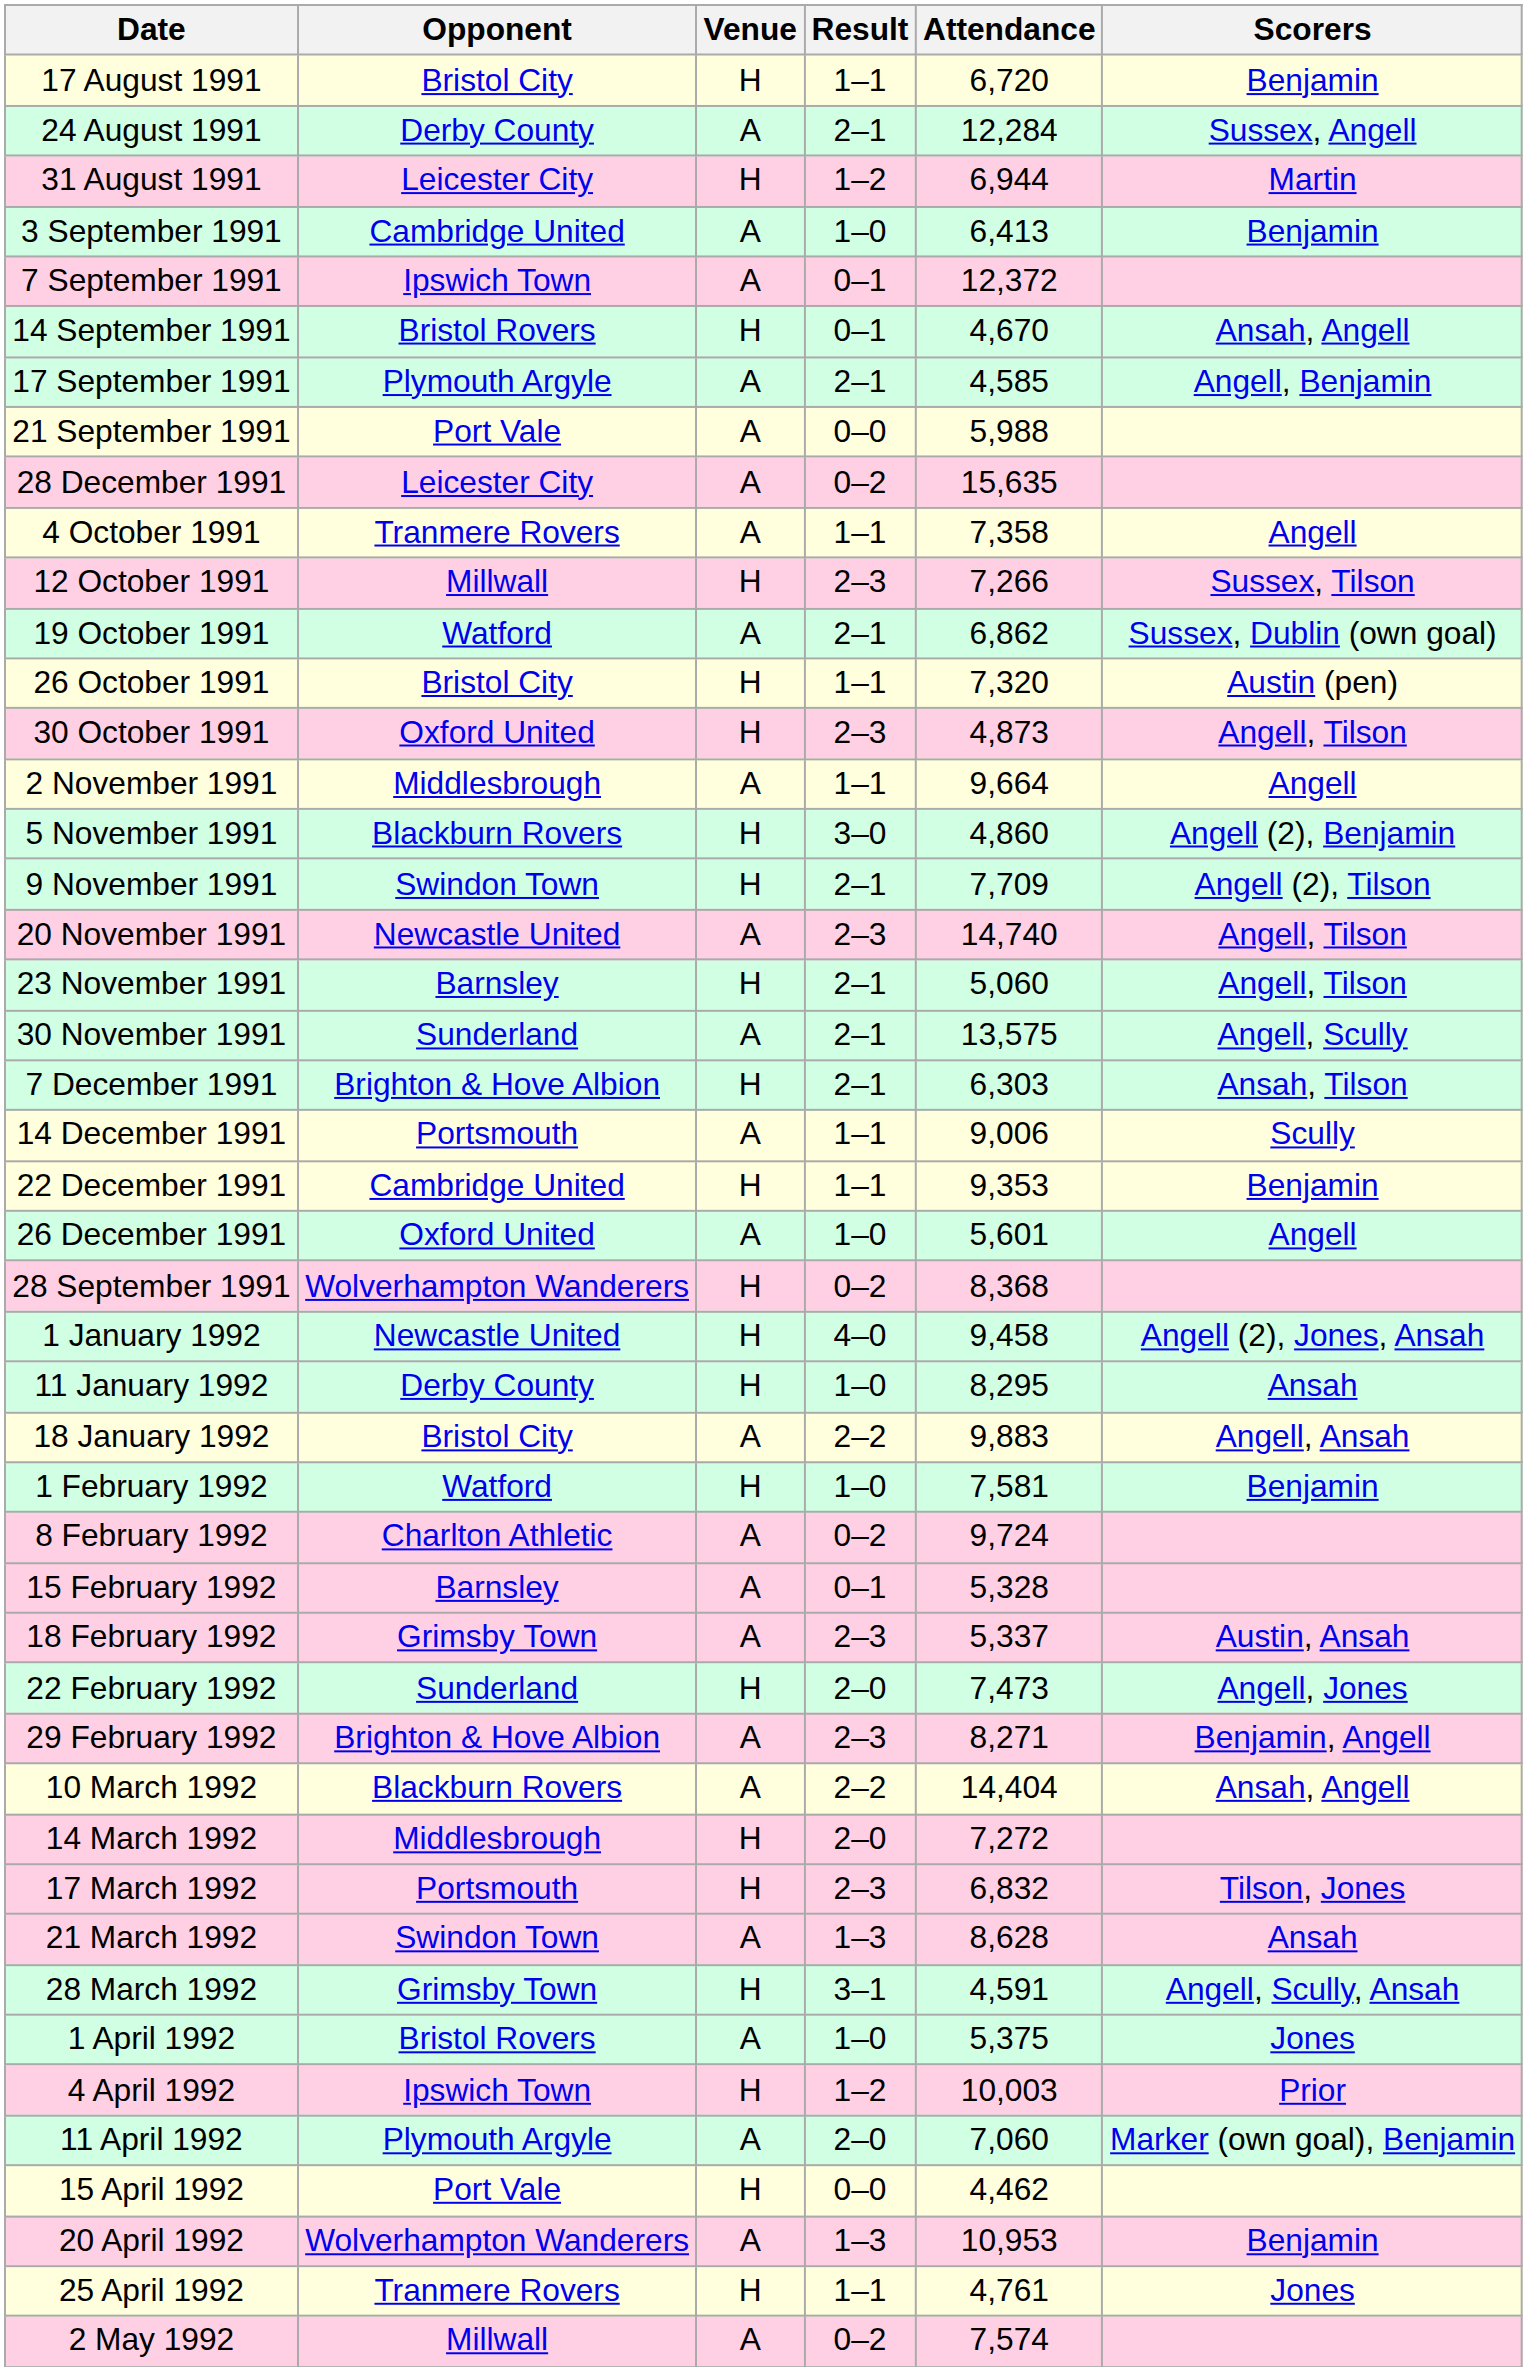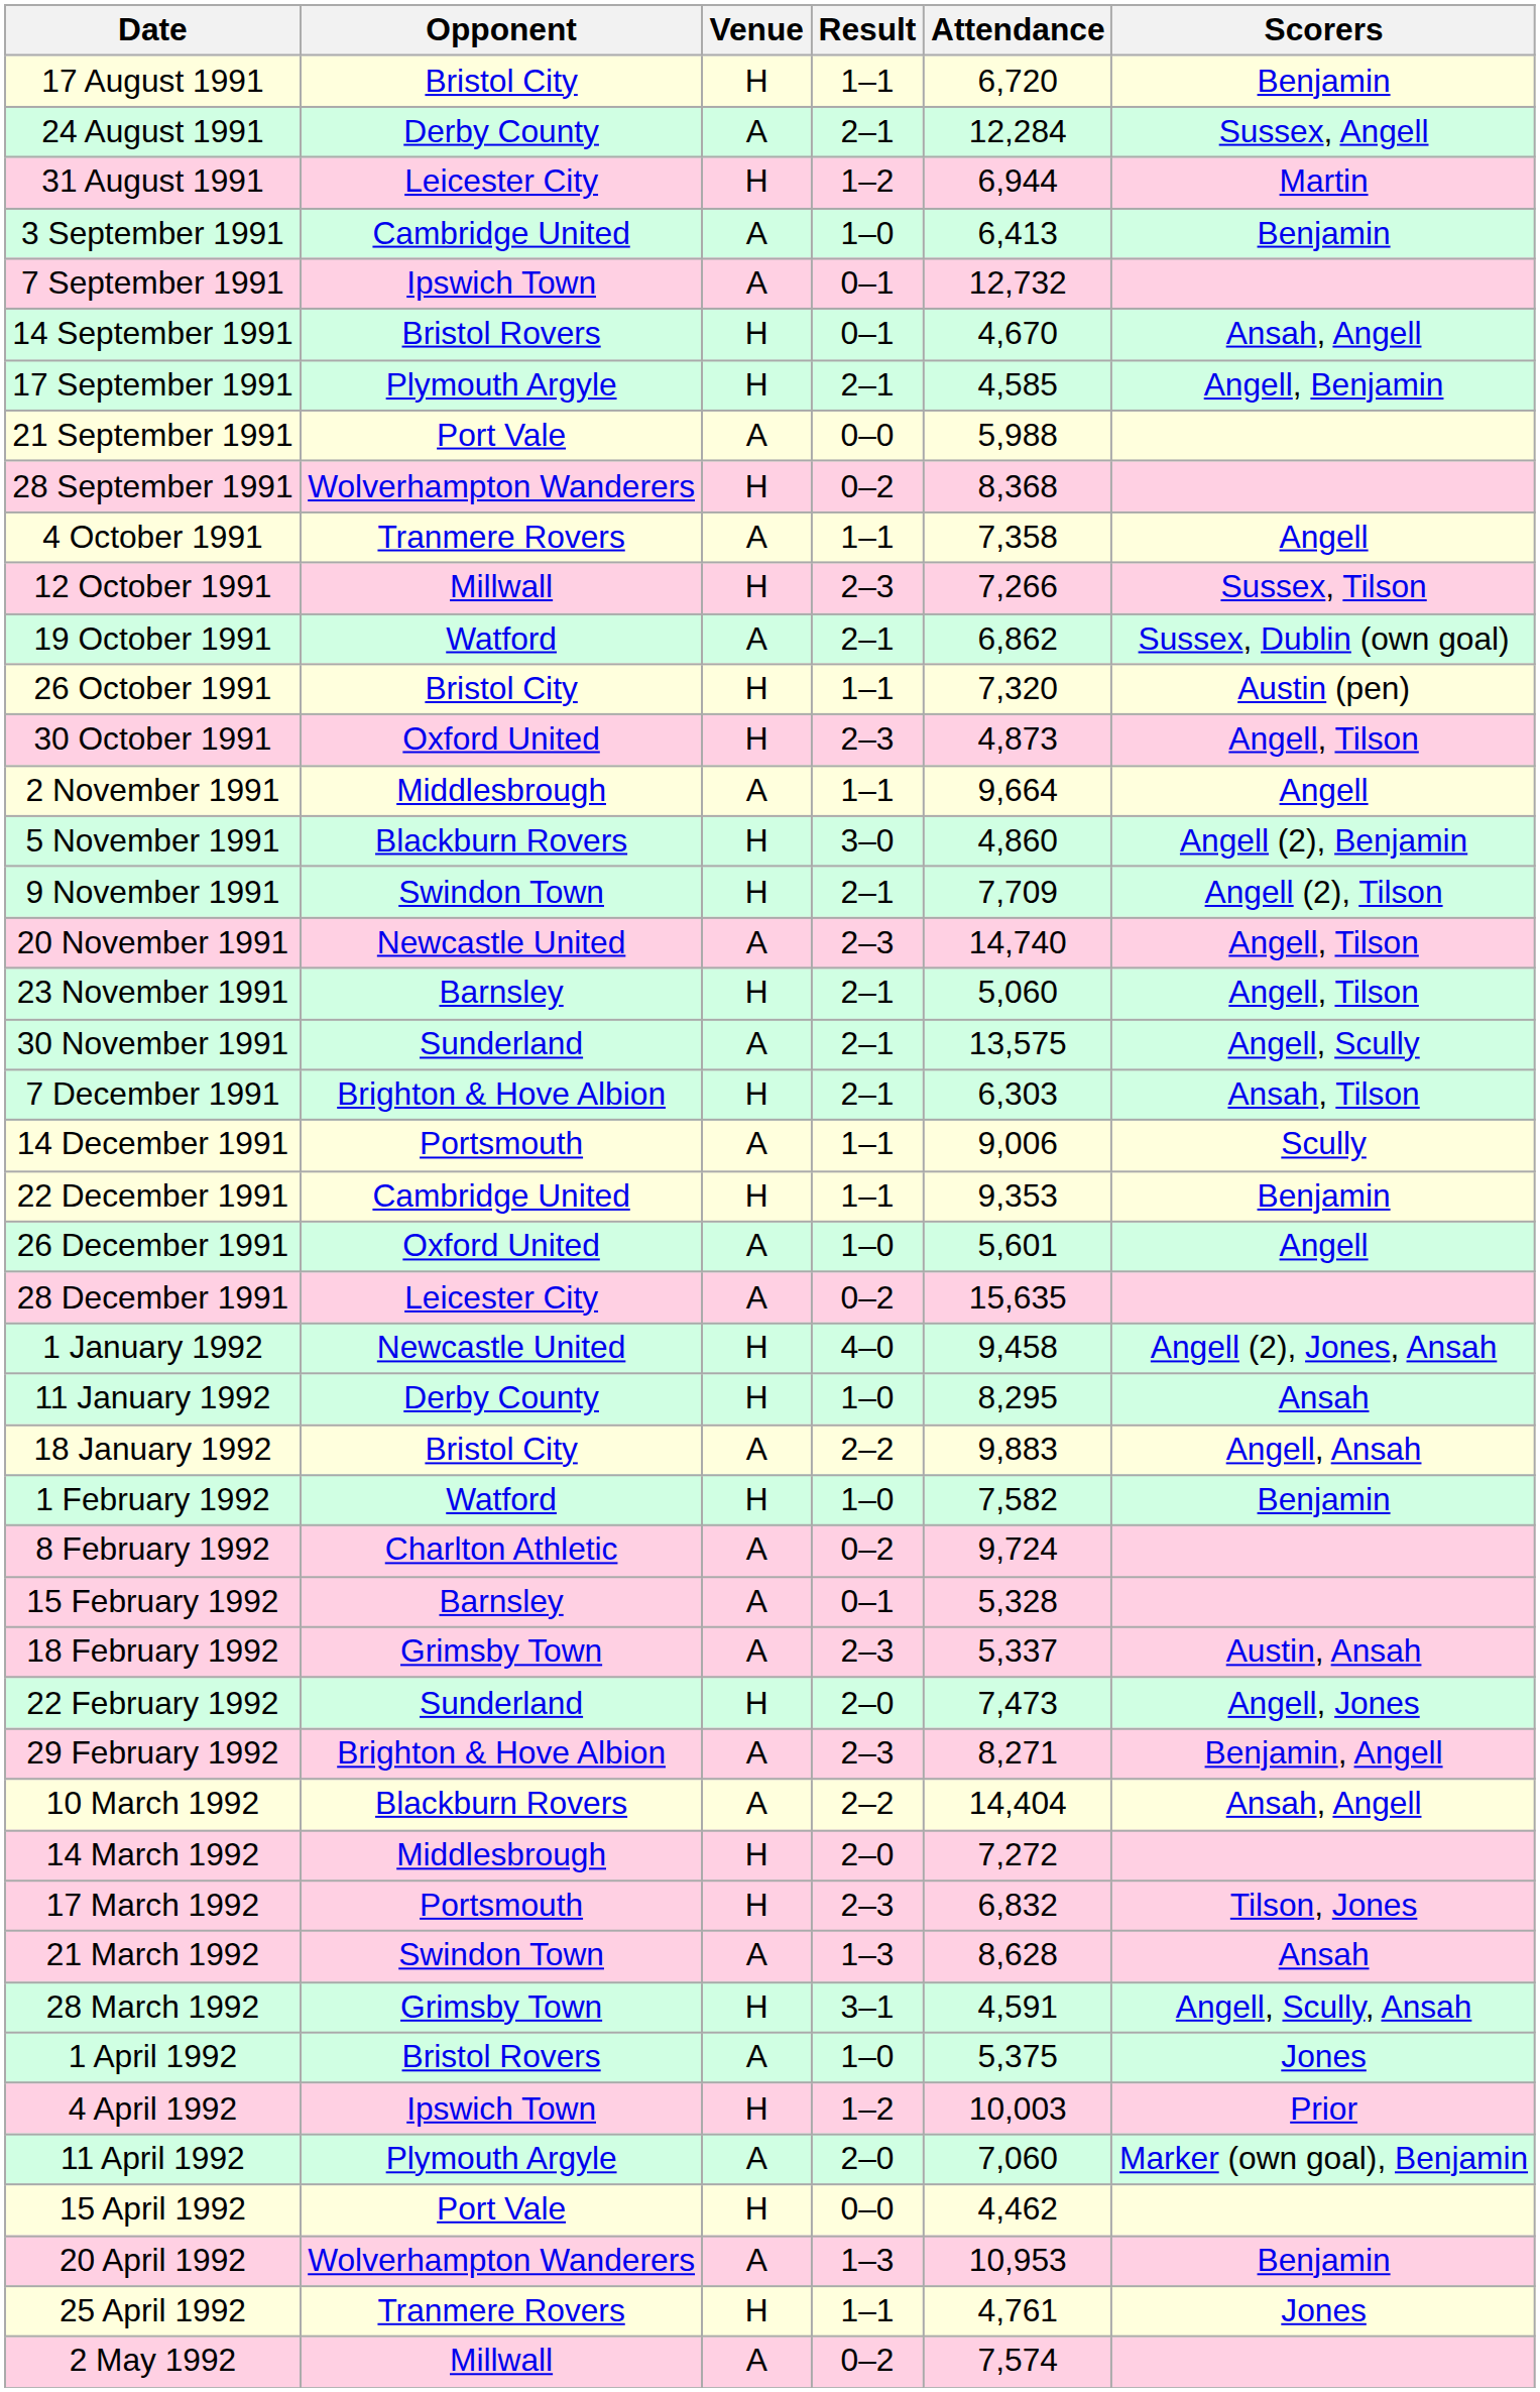7 September 1991 | Attendance: 12,372 -> 12,732
17 September 1991 | Venue: A -> H
rows swapped: 28 September 1991 <-> 28 December 1991
1 February 1992 | Attendance: 7,581 -> 7,582
